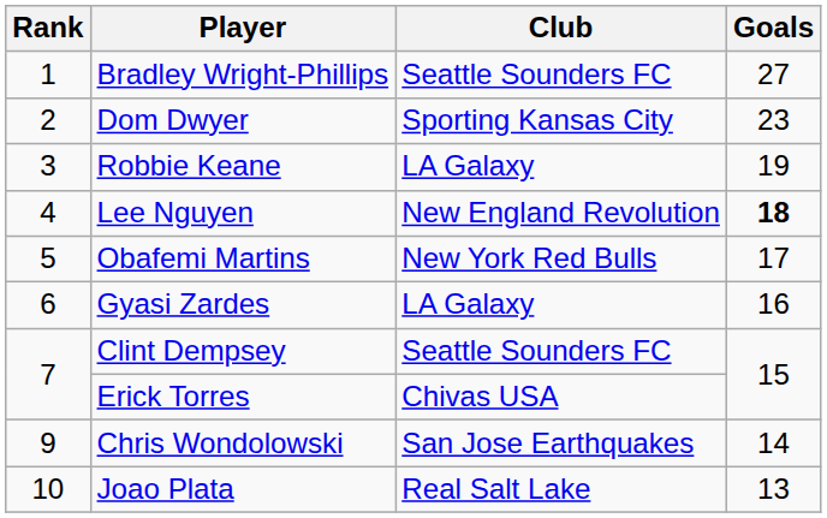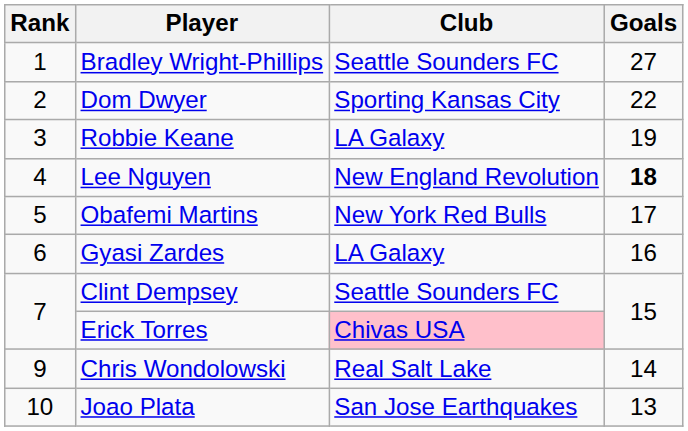Dom Dwyer | Goals: 23 -> 22
Erick Torres | Club: no background -> pink background
Chris Wondolowski | Club: San Jose Earthquakes -> Real Salt Lake
Joao Plata | Club: Real Salt Lake -> San Jose Earthquakes
